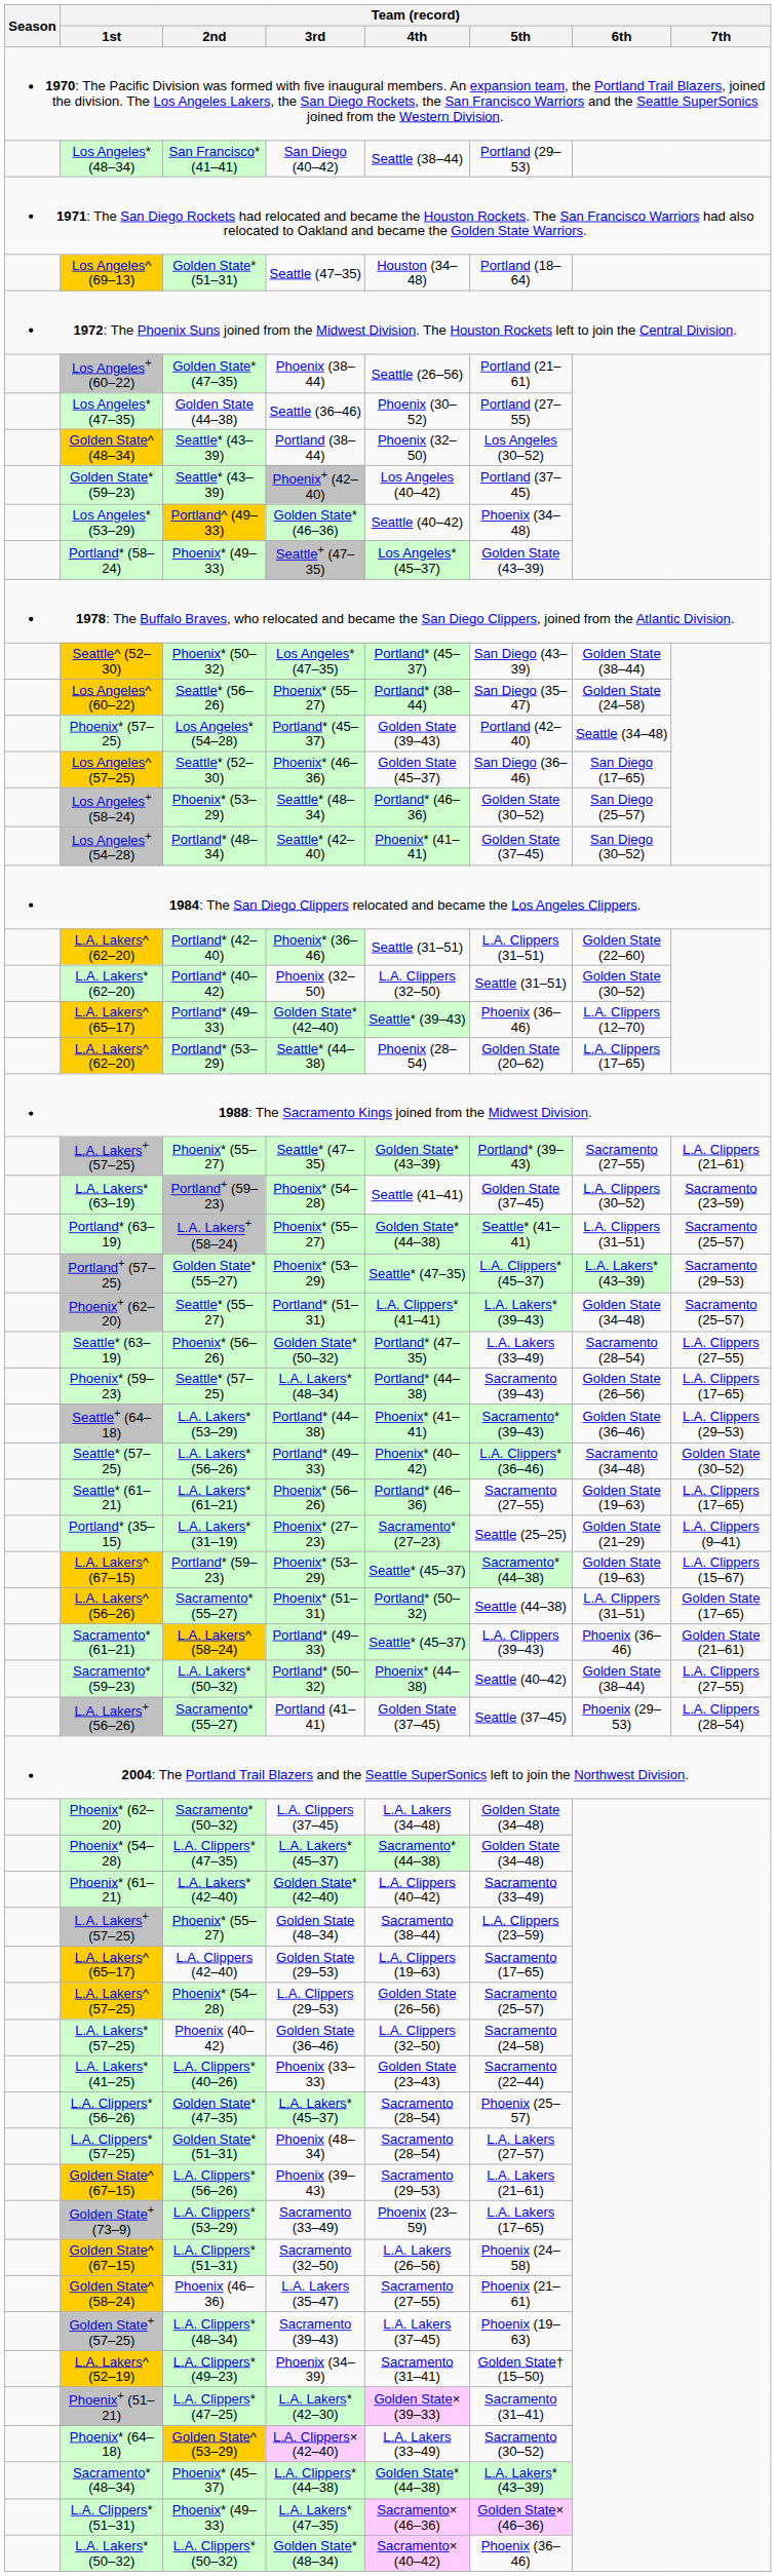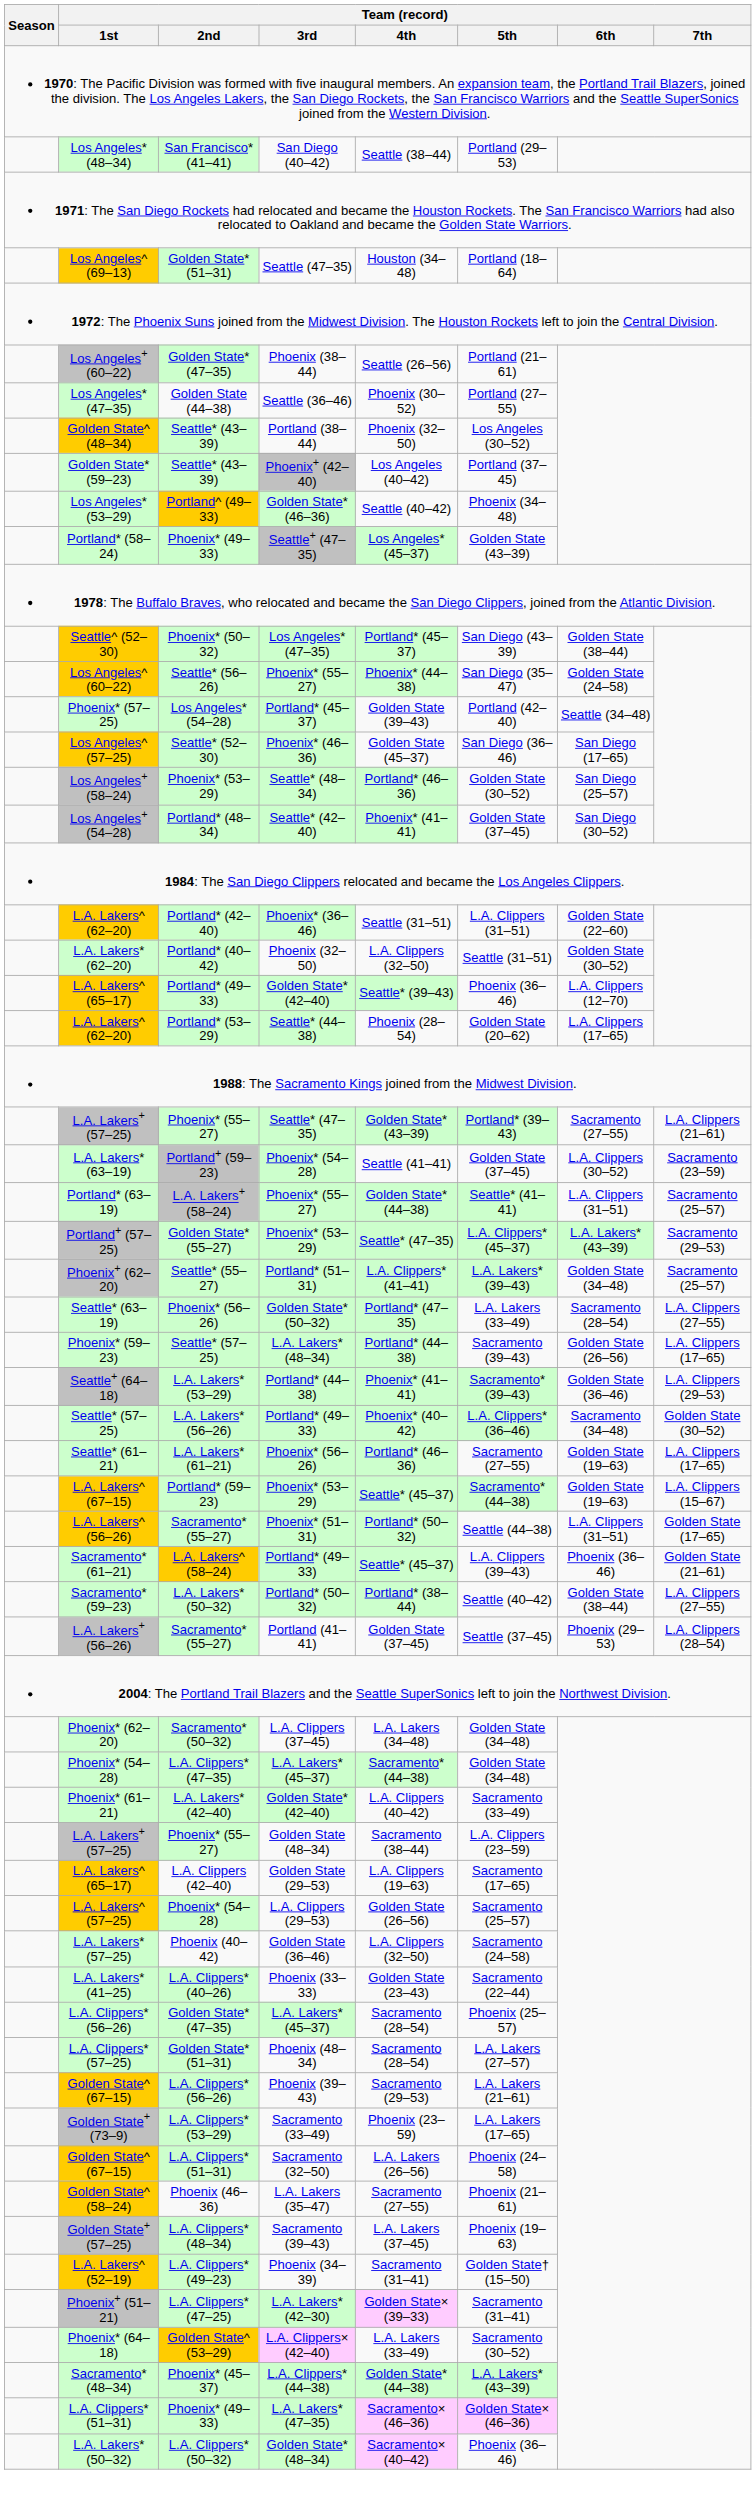Los Angeles^ (60–22) | Team (record) / 4th: Portland* (38–44) -> Phoenix* (44–38)
- row: Portland* (35–15) | L.A. Lakers* (31–19) | Phoenix* (27–23) | Sacramento* (27–23) | Seattle (25–25) | Golden State (21–29) | L.A. Clippers (9–41)
Sacramento* (59–23) | Team (record) / 4th: Phoenix* (44–38) -> Portland* (38–44)
